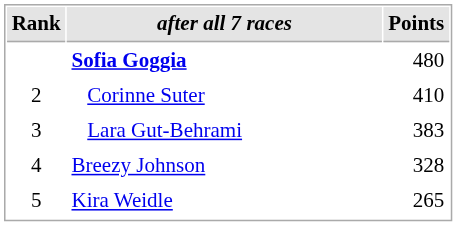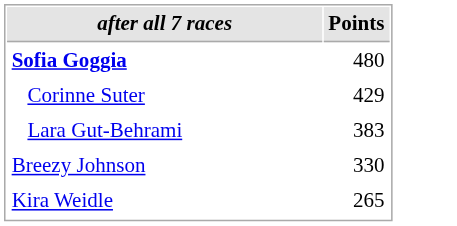- column: Rank | 2 | 3 | 4 | 5
Corinne Suter | Points: 410 -> 429
Breezy Johnson | Points: 328 -> 330
